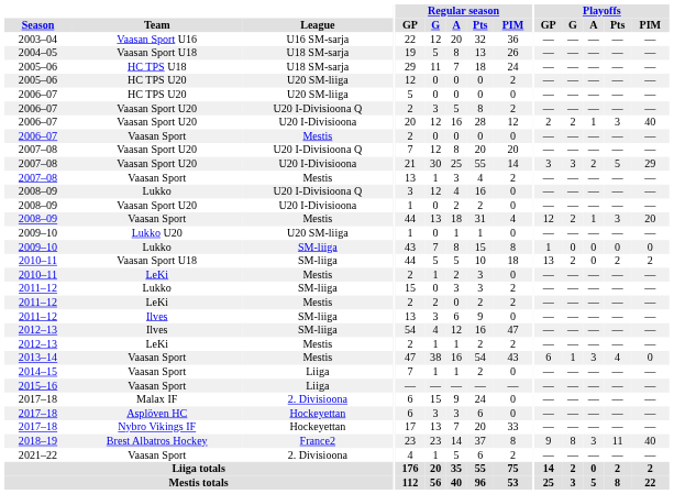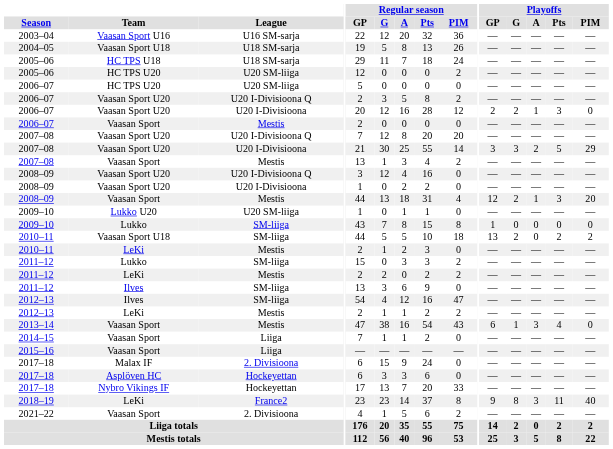2006–07 / U20 I-Divisioona | Playoffs / PIM: 40 -> 0
2008–09 / U20 I-Divisioona Q | Team: Lukko -> Vaasan Sport U20
2018–19 | Team: Brest Albatros Hockey -> LeKi
